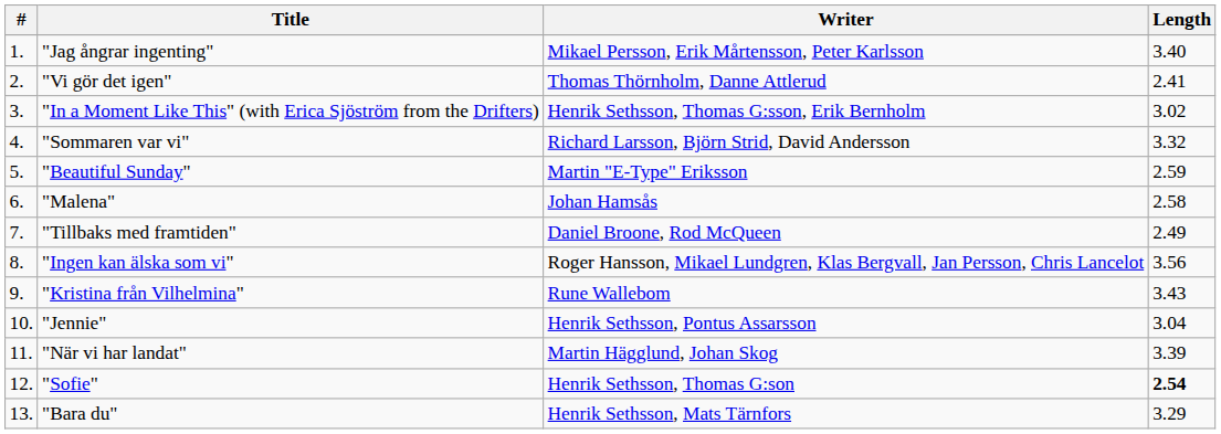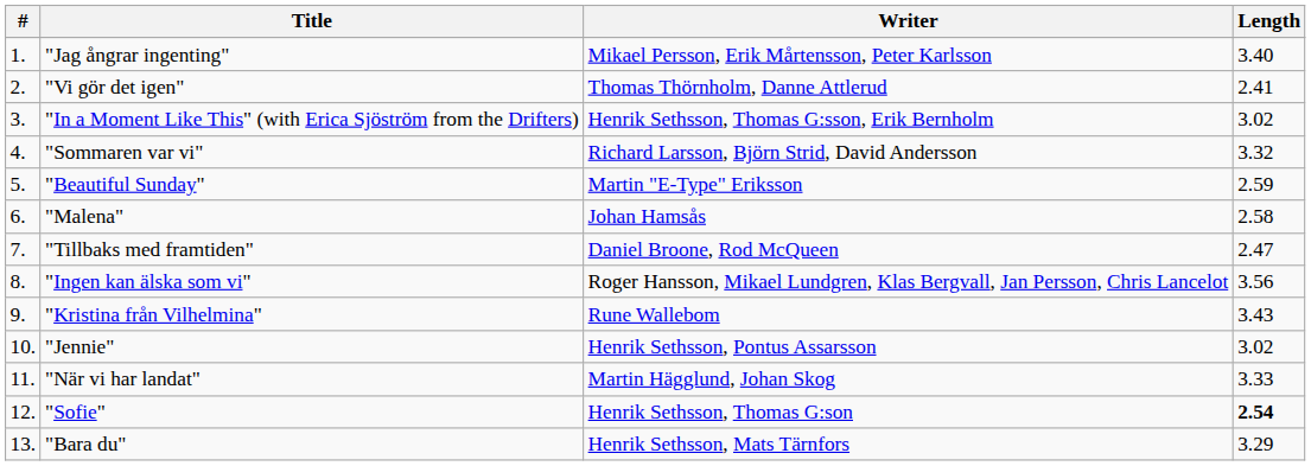"Tillbaks med framtiden" | Length: 2.49 -> 2.47
"Jennie" | Length: 3.04 -> 3.02
"När vi har landat" | Length: 3.39 -> 3.33
